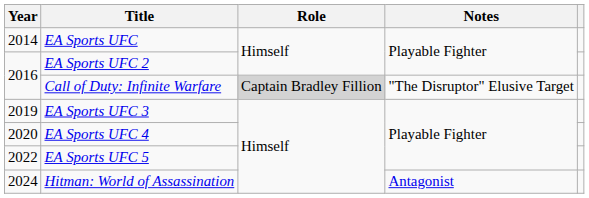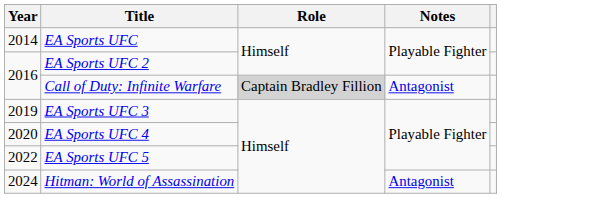Call of Duty: Infinite Warfare | Notes: "The Disruptor" Elusive Target -> Antagonist
